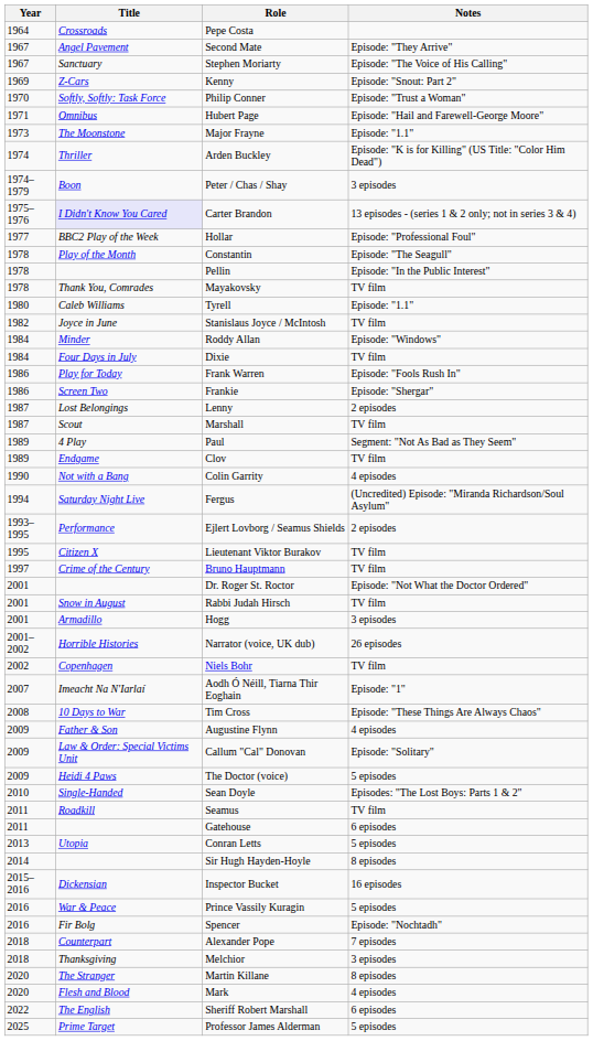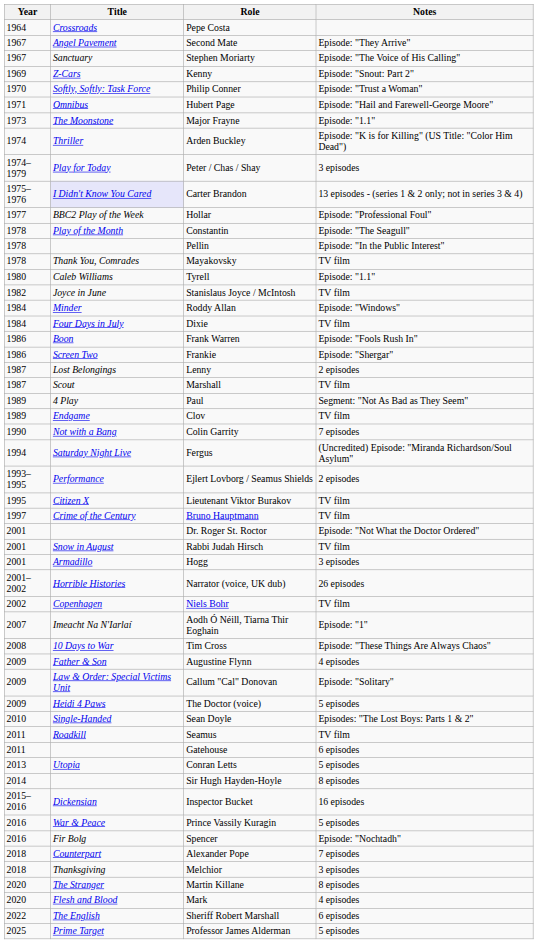Peter / Chas / Shay | Title: Boon -> Play for Today
Frank Warren | Title: Play for Today -> Boon
Colin Garrity | Notes: 4 episodes -> 7 episodes
